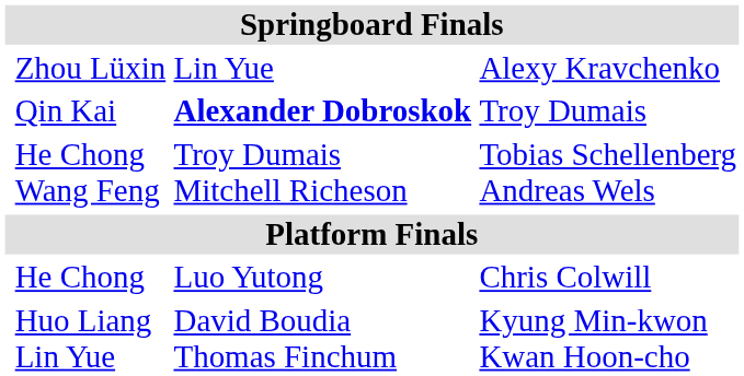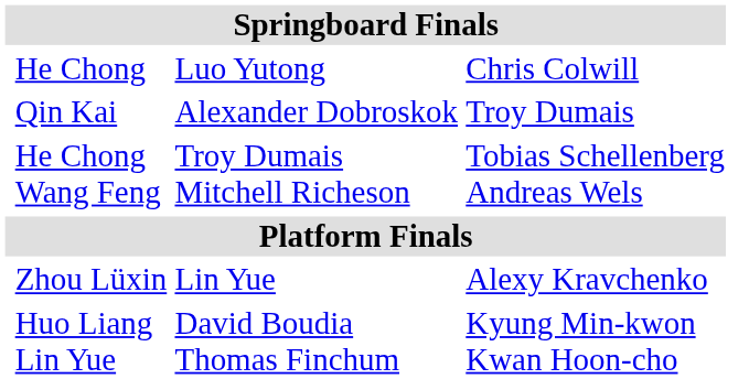rows swapped: He Chong <-> Zhou Lüxin
Qin Kai | column 3: bold -> normal
